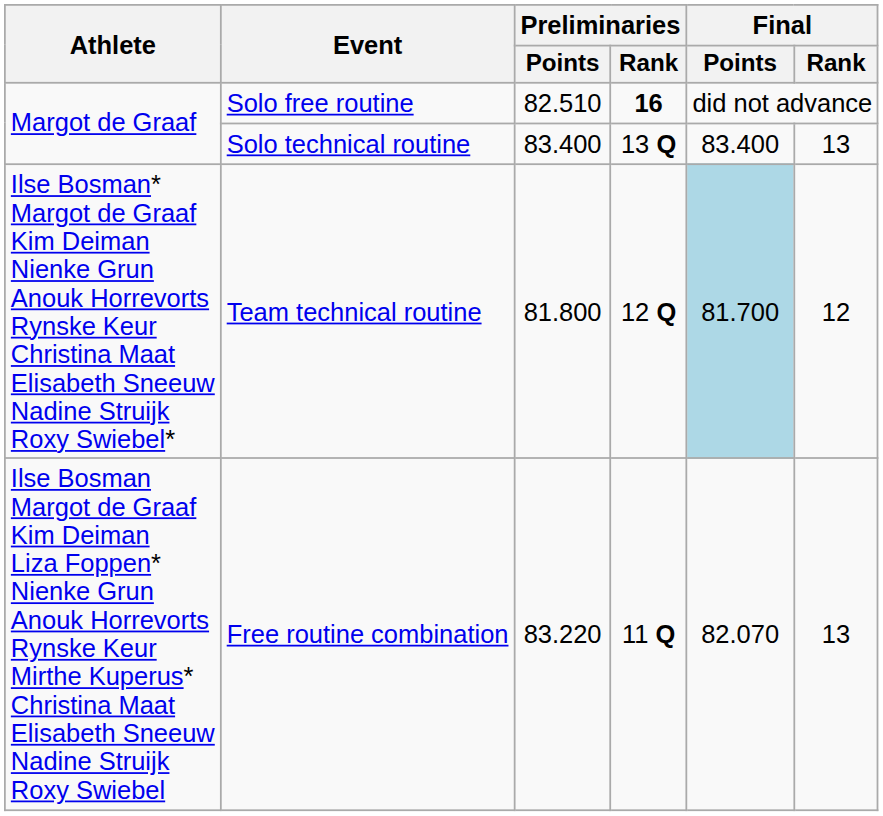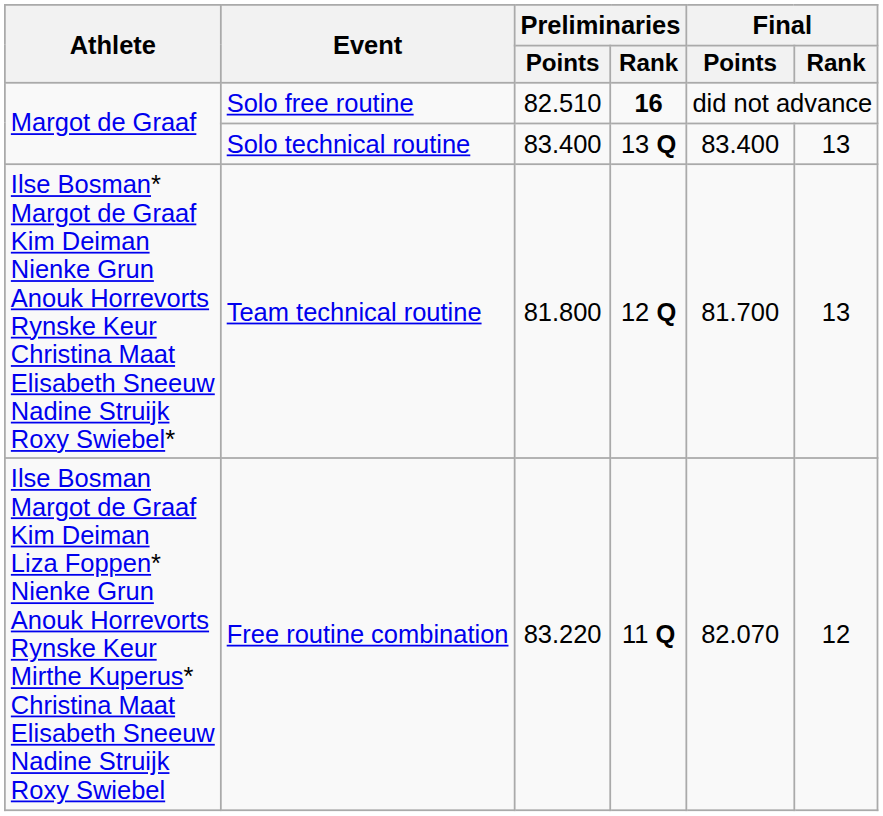Team technical routine | Final / Points: lightblue background -> no background
Team technical routine | Final / Rank: 12 -> 13
Free routine combination | Final / Rank: 13 -> 12
